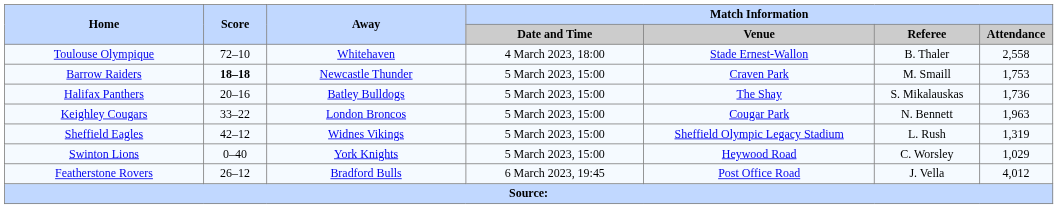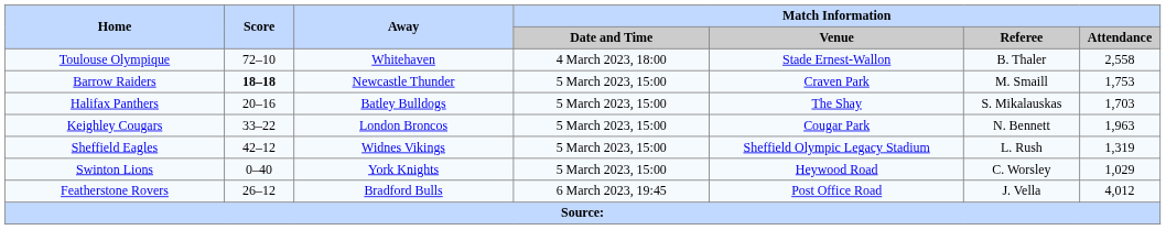Halifax Panthers | Match Information / Attendance: 1,736 -> 1,703
